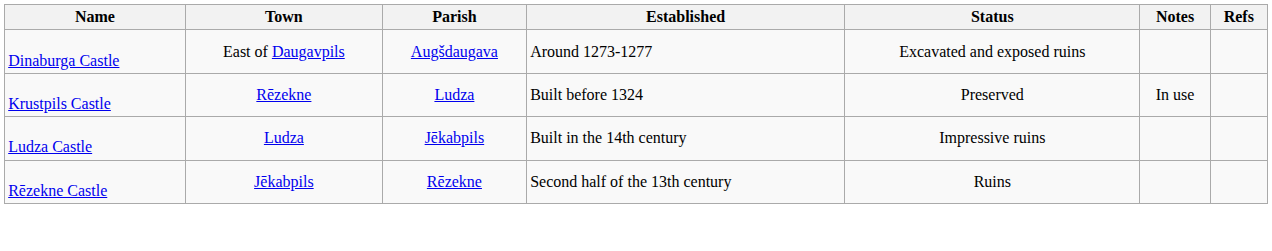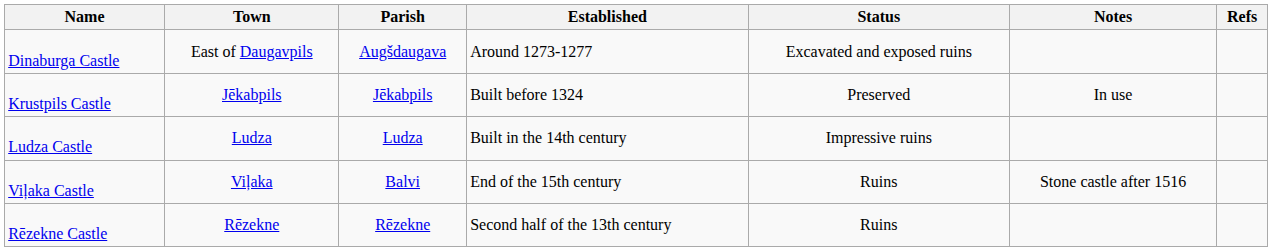Krustpils Castle | Town: Rēzekne -> Jēkabpils
Krustpils Castle | Parish: Ludza -> Jēkabpils
Ludza Castle | Parish: Jēkabpils -> Ludza
+ row: Viļaka Castle | Viļaka | Balvi | End of the 15th century | Ruins | Stone castle after 1516
Rēzekne Castle | Town: Jēkabpils -> Rēzekne
